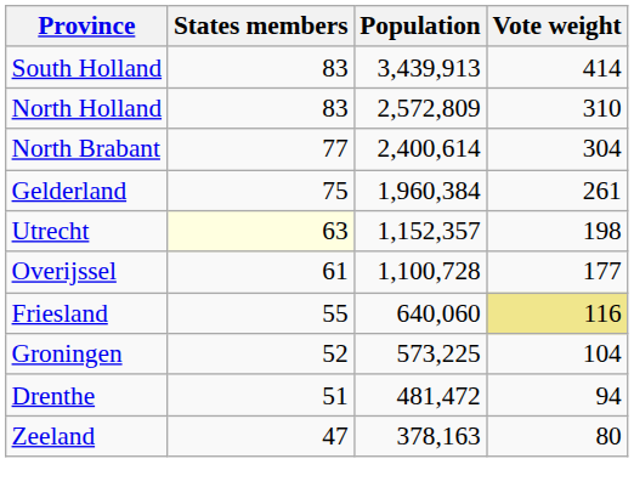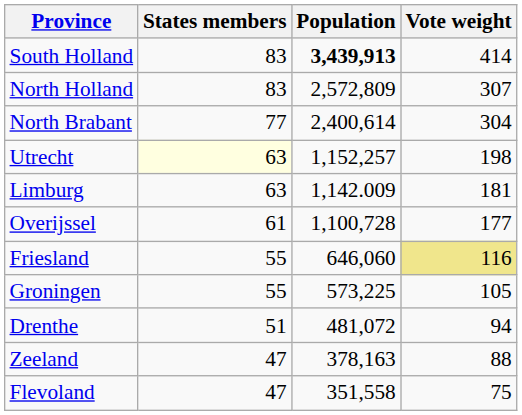South Holland | Population: normal -> bold
North Holland | Vote weight: 310 -> 307
- row: Gelderland | 75 | 1,960,384 | 261
Utrecht | Population: 1,152,357 -> 1,152,257
+ row: Limburg | 63 | 1,142.009 | 181
Friesland | Population: 640,060 -> 646,060
Groningen | States members: 52 -> 55
Groningen | Vote weight: 104 -> 105
Drenthe | Population: 481,472 -> 481,072
Zeeland | Vote weight: 80 -> 88
+ row: Flevoland | 47 | 351,558 | 75
